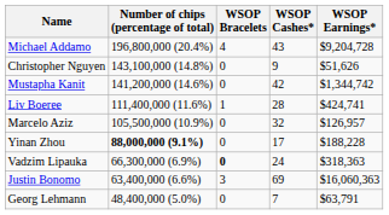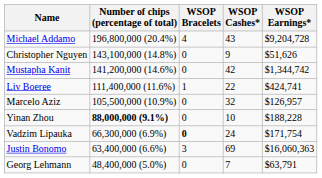Liv Boeree | WSOP Cashes*: 28 -> 22
Yinan Zhou | WSOP Cashes*: 17 -> 10
Vadzim Lipauka | WSOP Earnings*: $318,363 -> $171,754
